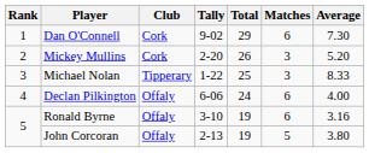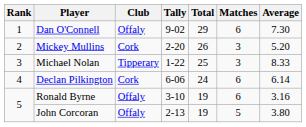Dan O'Connell | Club: Cork -> Offaly
Declan Pilkington | Club: Offaly -> Cork
Declan Pilkington | Average: 4.00 -> 6.14
